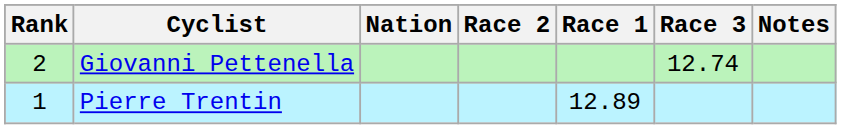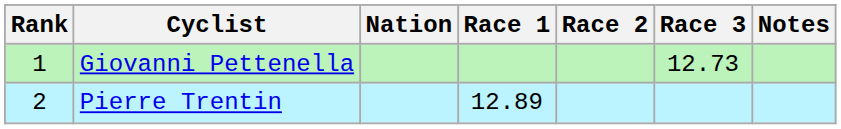columns swapped: Race 1 <-> Race 2
Giovanni Pettenella | Rank: 2 -> 1
Giovanni Pettenella | Race 3: 12.74 -> 12.73
Pierre Trentin | Rank: 1 -> 2
